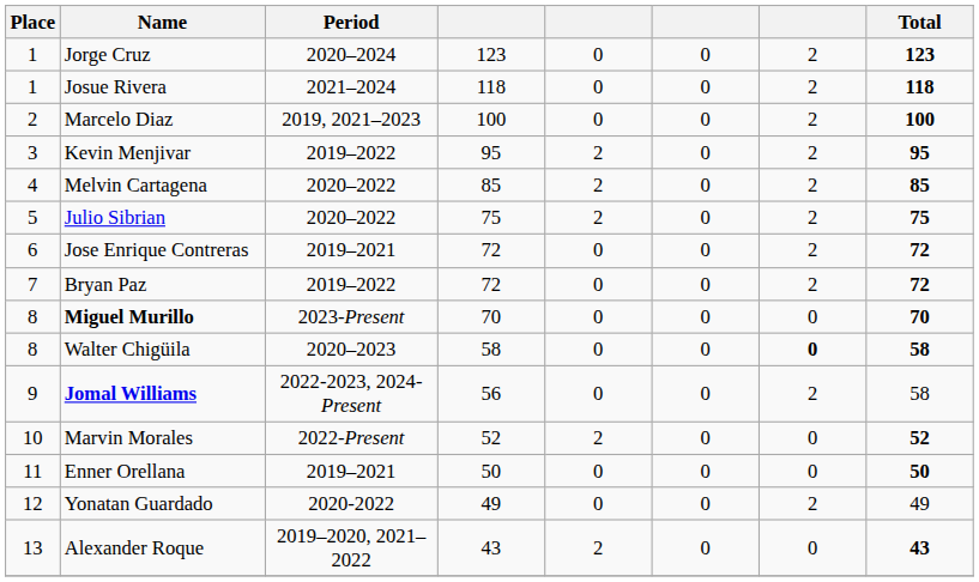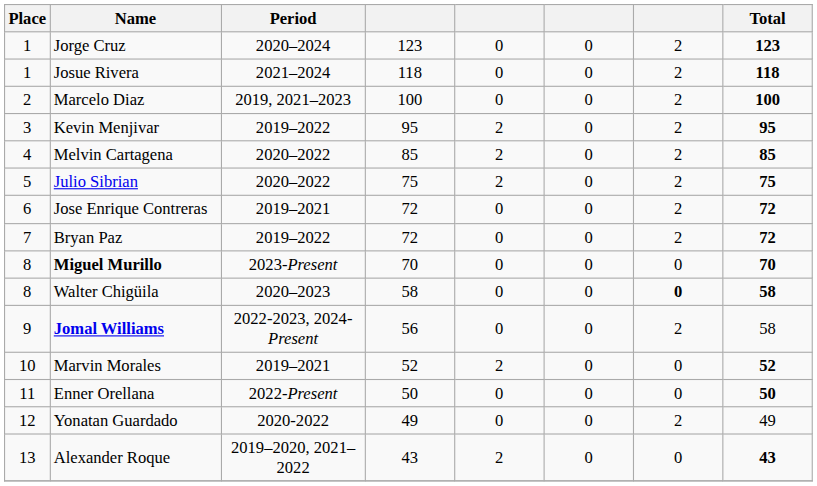Marvin Morales | Period: 2022-Present -> 2019–2021
Enner Orellana | Period: 2019–2021 -> 2022-Present
